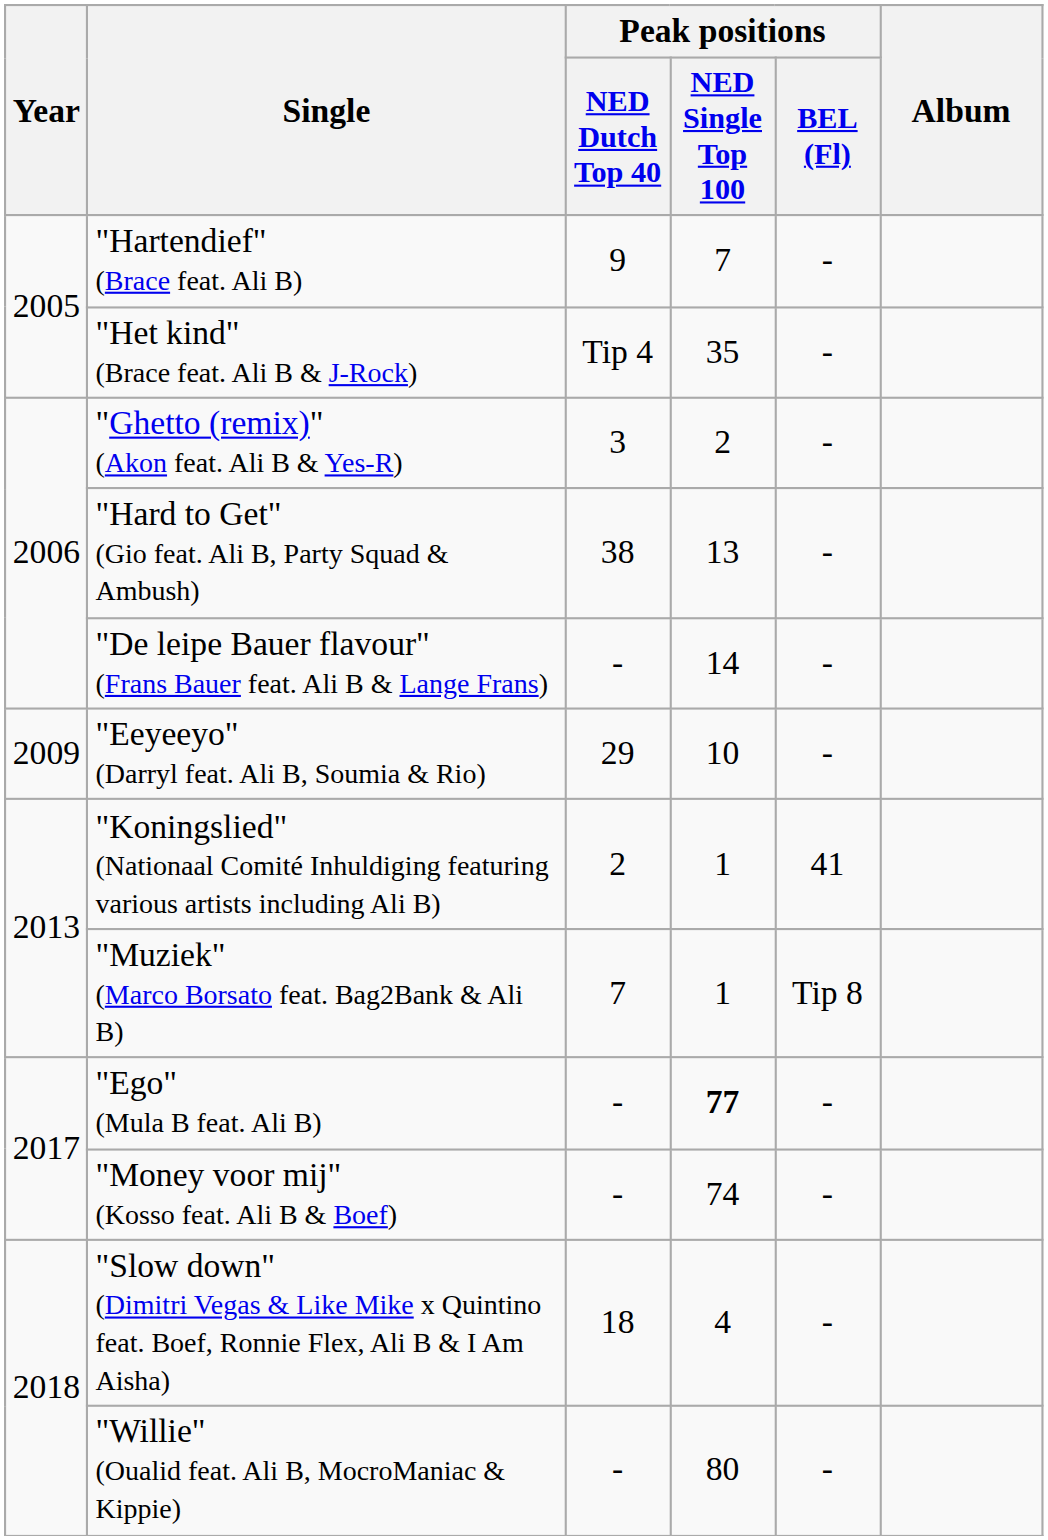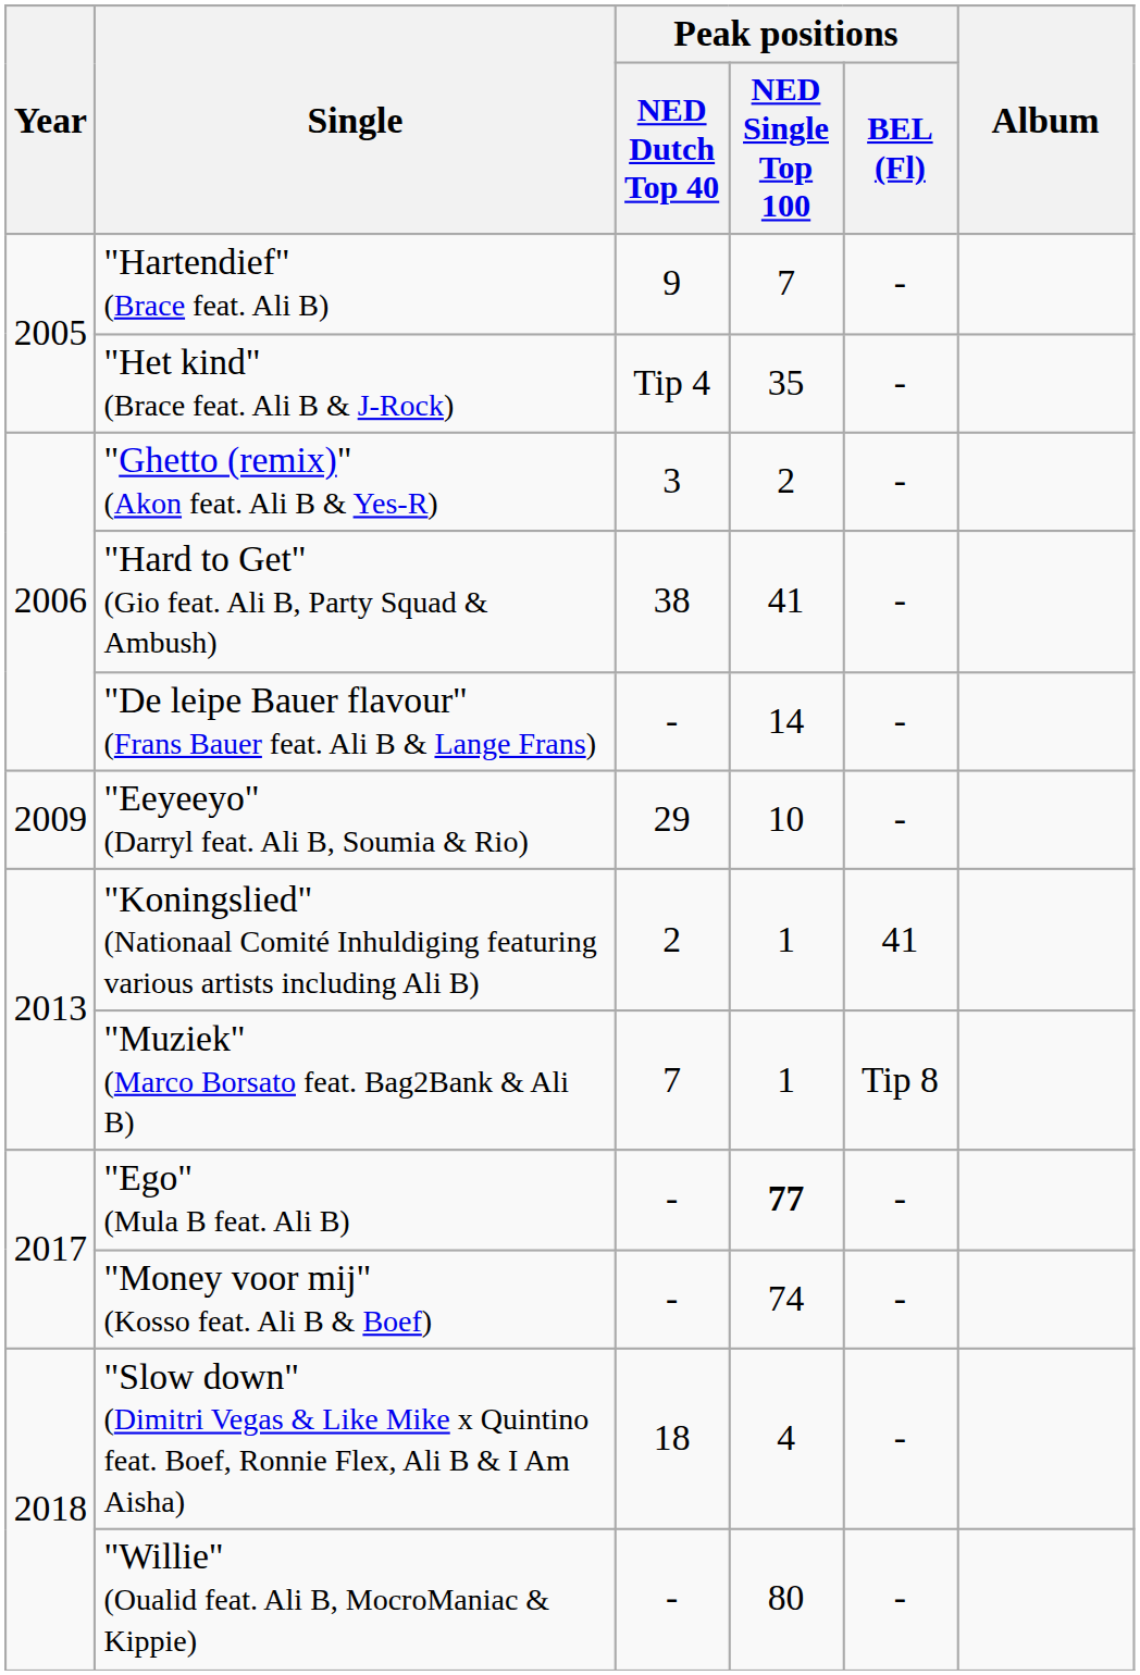"Hard to Get" (Gio feat. Ali B, Party Squad & Ambush) | Peak positions / NED Single Top 100: 13 -> 41
